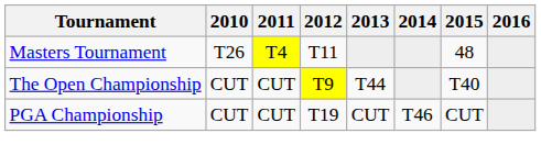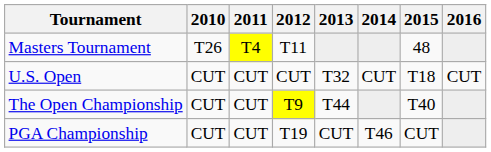+ row: U.S. Open | CUT | CUT | CUT | T32 | CUT | T18 | CUT
